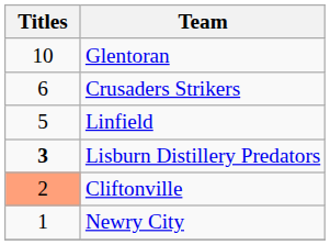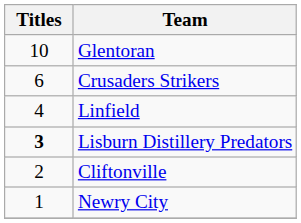Linfield | Titles: 5 -> 4
Cliftonville | Titles: lightsalmon background -> no background
